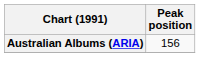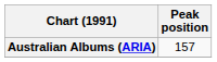Australian Albums (ARIA) | Peak position: 156 -> 157
